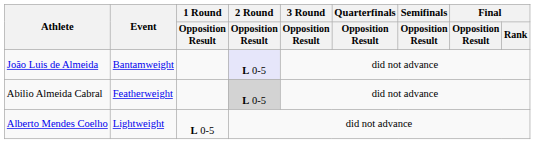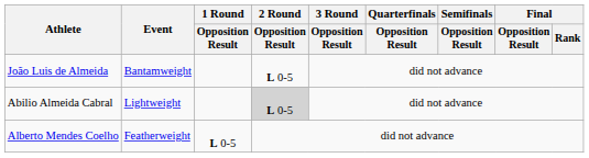João Luis de Almeida | 2 Round / Opposition Result: lavender background -> no background
Abilio Almeida Cabral | Event: Featherweight -> Lightweight
Alberto Mendes Coelho | Event: Lightweight -> Featherweight
